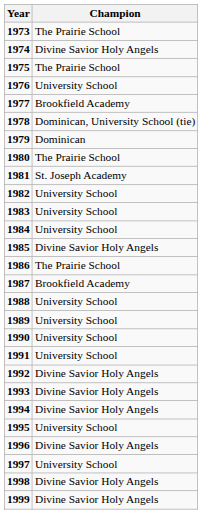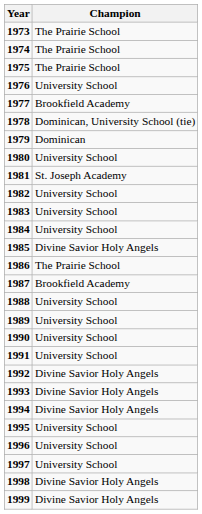1974 | Champion: Divine Savior Holy Angels -> The Prairie School
1980 | Champion: The Prairie School -> University School
1996 | Champion: Divine Savior Holy Angels -> University School
